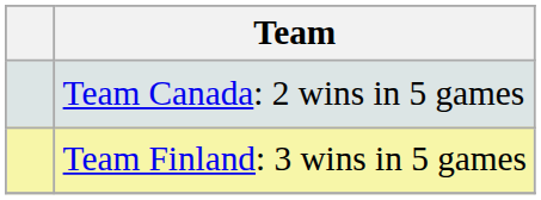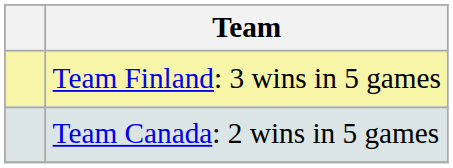rows swapped: Team Finland: 3 wins in 5 games <-> Team Canada: 2 wins in 5 games
